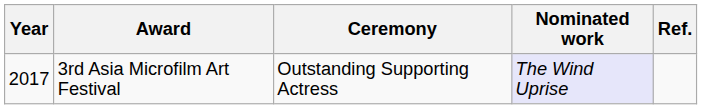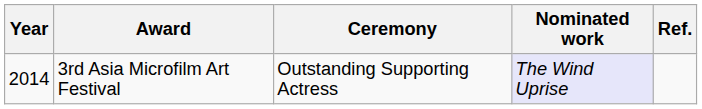3rd Asia Microfilm Art Festival | Year: 2017 -> 2014
